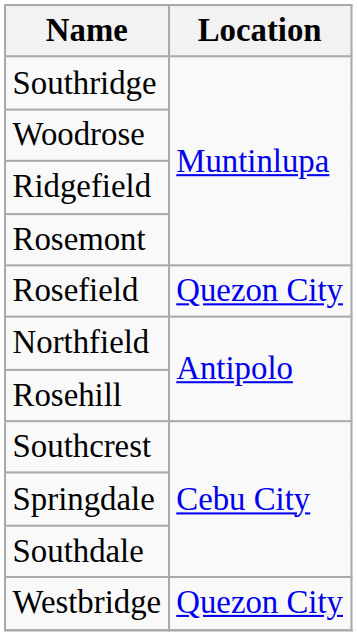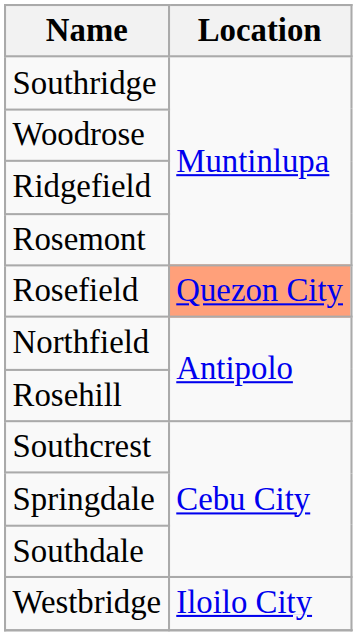Rosefield | Location: no background -> lightsalmon background
Westbridge | Location: Quezon City -> Iloilo City
